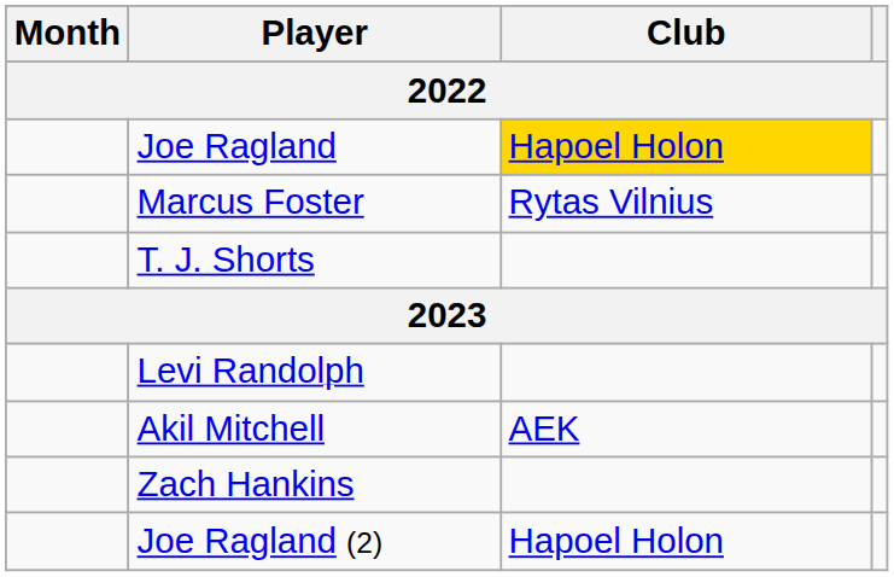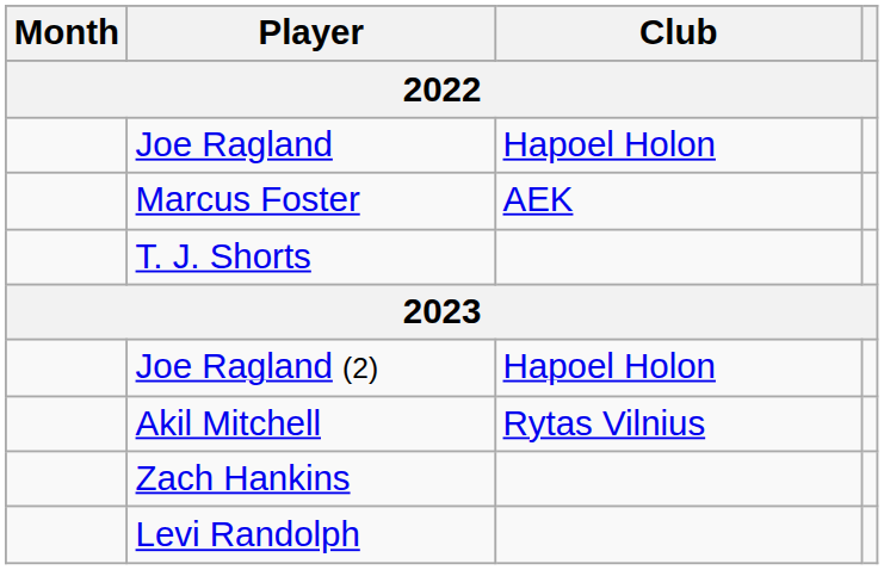Joe Ragland | Club: gold background -> no background
Marcus Foster | Club: Rytas Vilnius -> AEK
rows swapped: Joe Ragland (2) <-> Levi Randolph
Akil Mitchell | Club: AEK -> Rytas Vilnius
